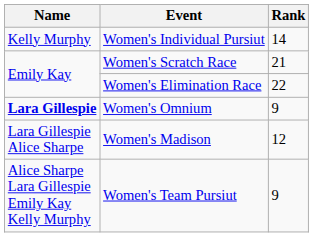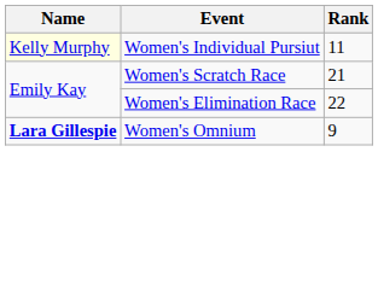Women's Individual Pursiut | Name: no background -> lightyellow background
Women's Individual Pursiut | Rank: 14 -> 11
- row: Lara Gillespie Alice Sharpe | Women's Madison | 12
- row: Alice Sharpe Lara Gillespie Emily Kay Kelly Murphy | Women's Team Pursiut | 9
